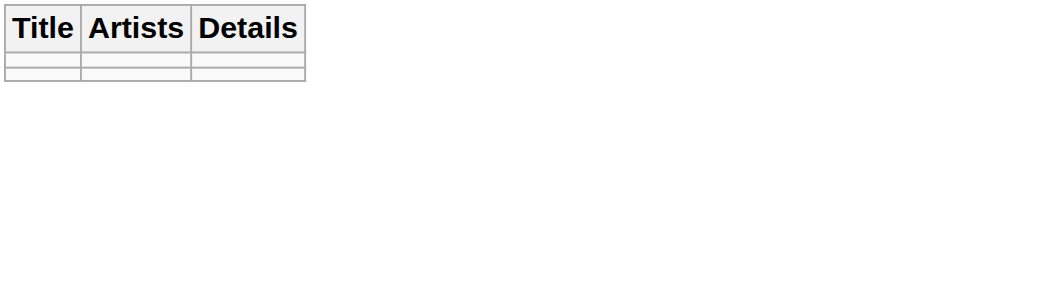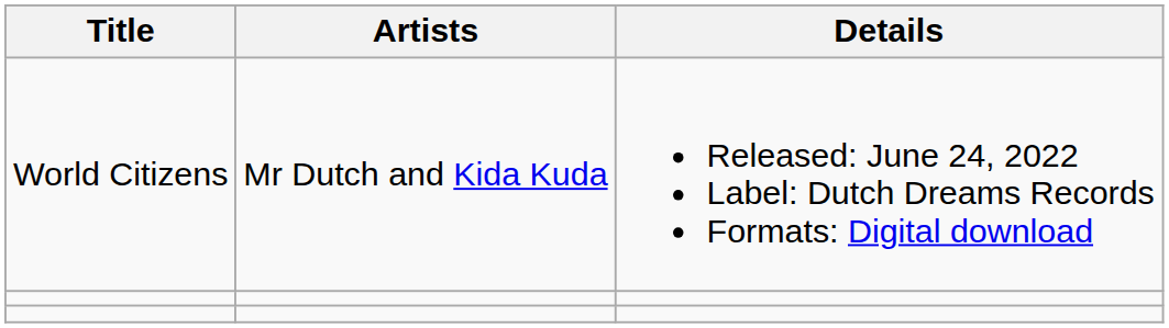+ row: World Citizens | Mr Dutch and Kida Kuda | Released: June 24, 2022 Label: Dutch Dreams Records Formats: Digital download
